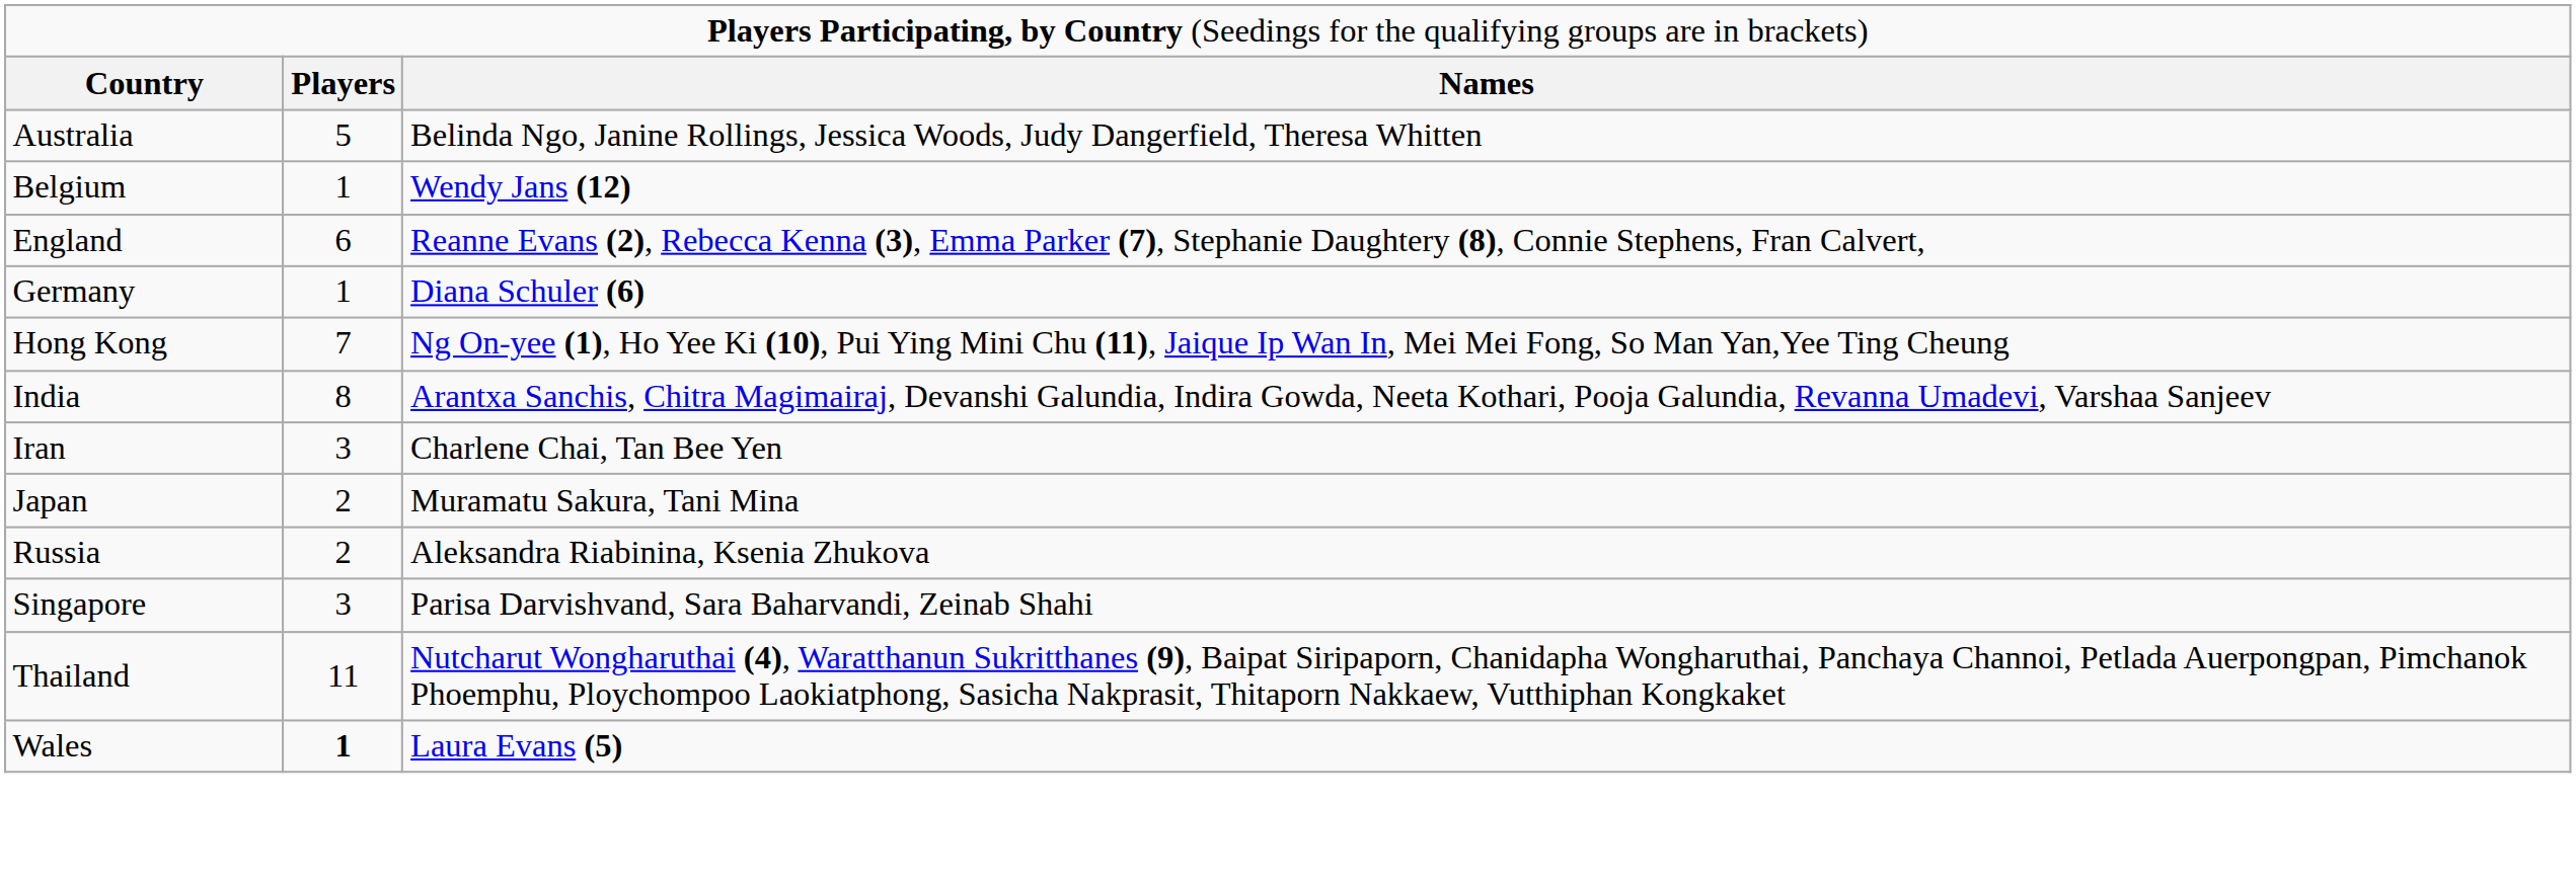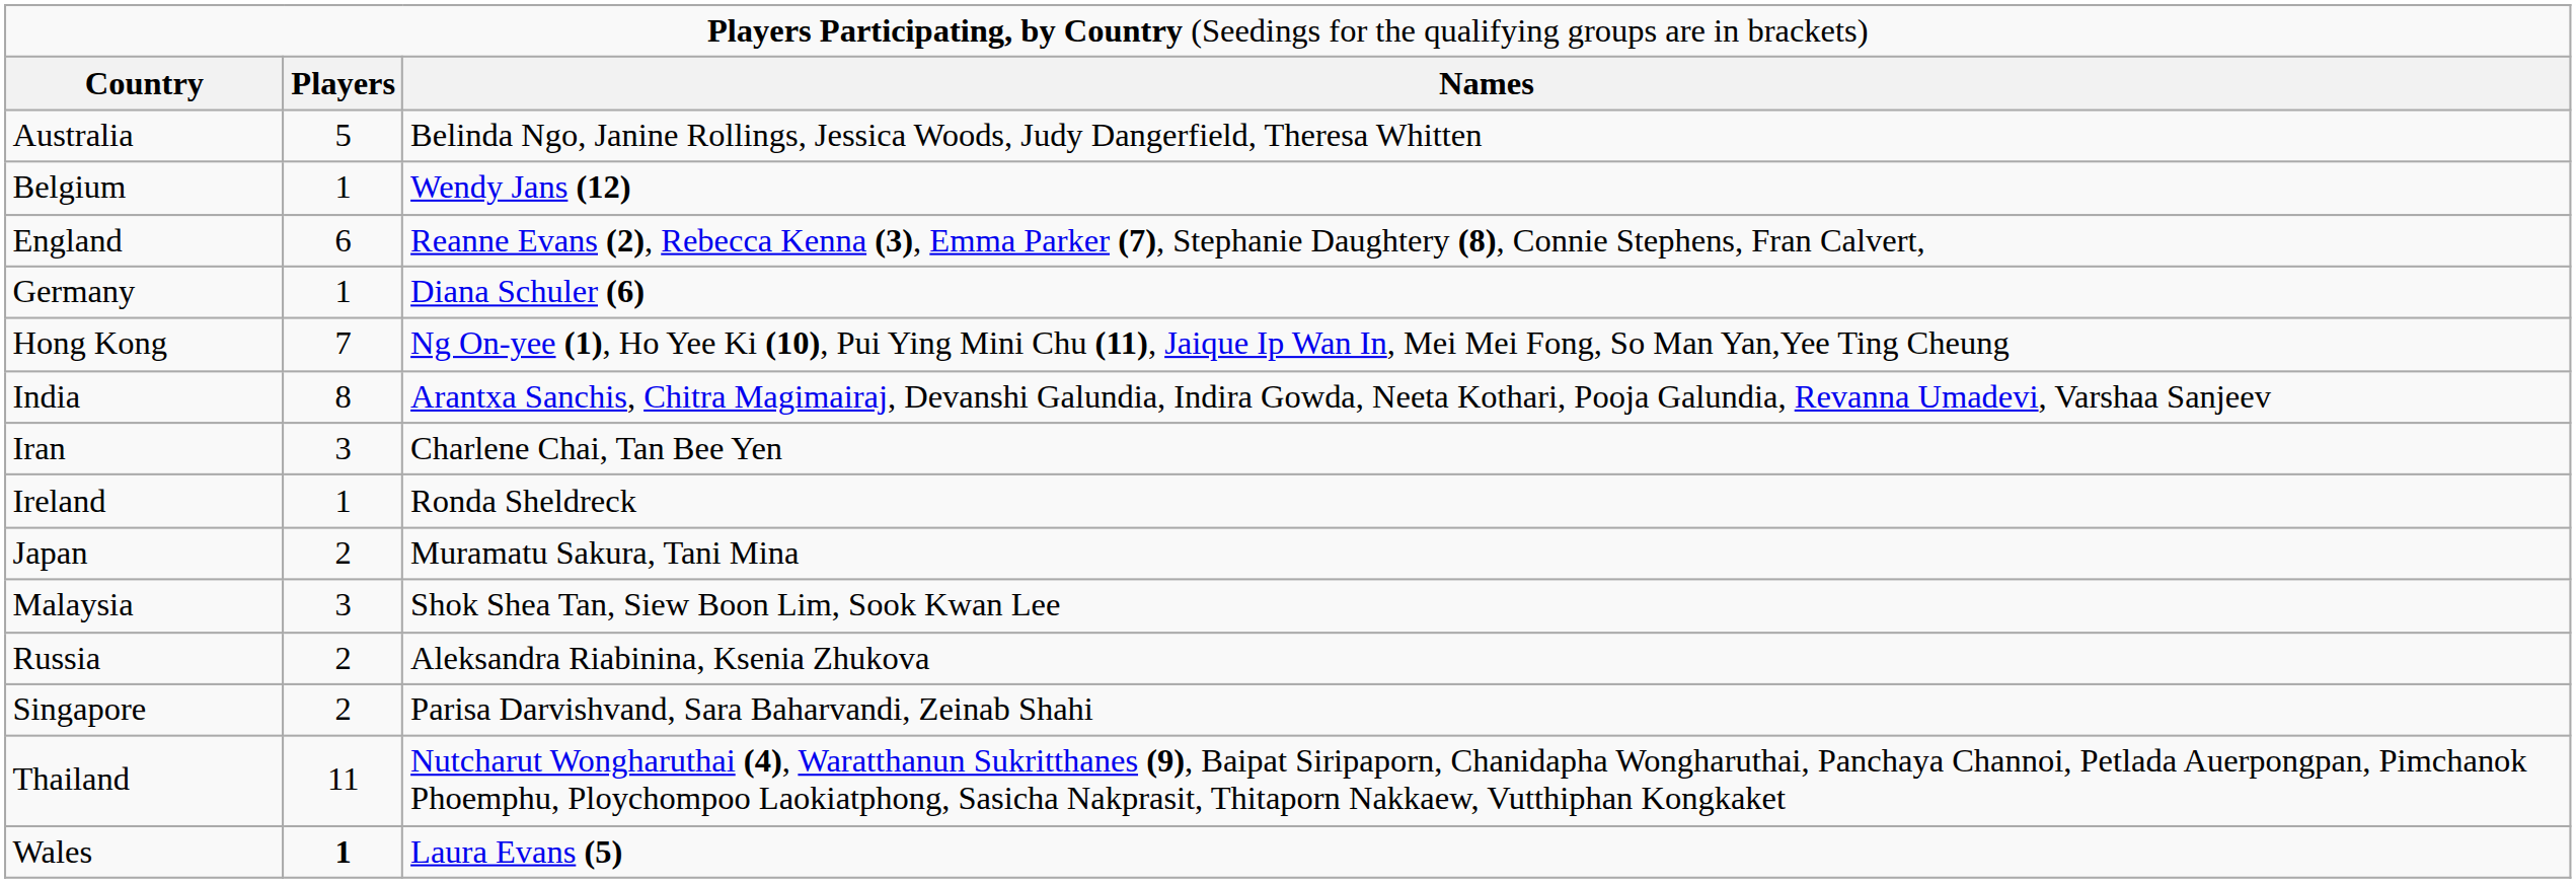+ row: Ireland | 1 | Ronda Sheldreck
+ row: Malaysia | 3 | Shok Shea Tan, Siew Boon Lim, Sook Kwan Lee
Singapore | column 2: 3 -> 2
